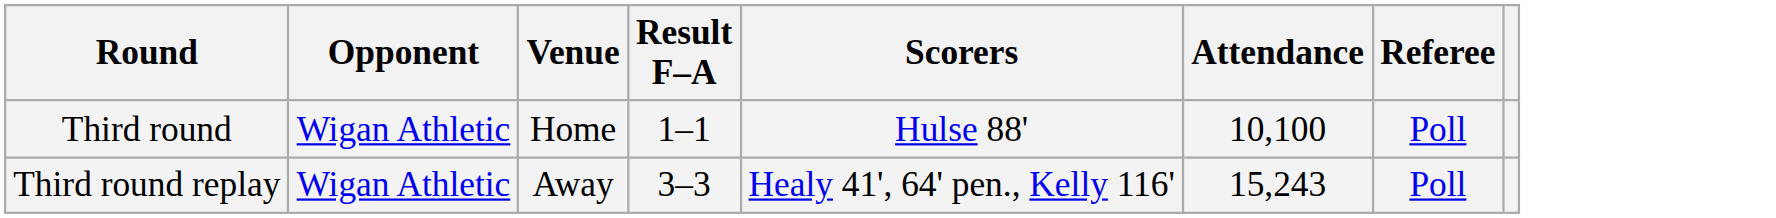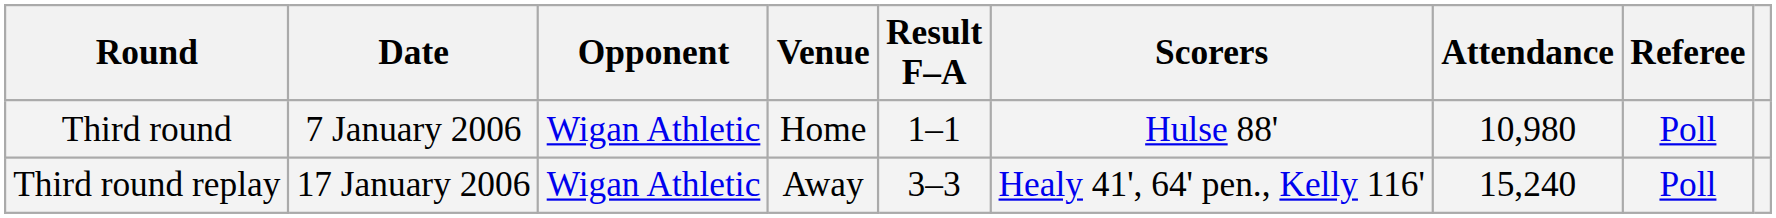+ column: Date | 7 January 2006 | 17 January 2006
Third round | Attendance: 10,100 -> 10,980
Third round replay | Attendance: 15,243 -> 15,240
